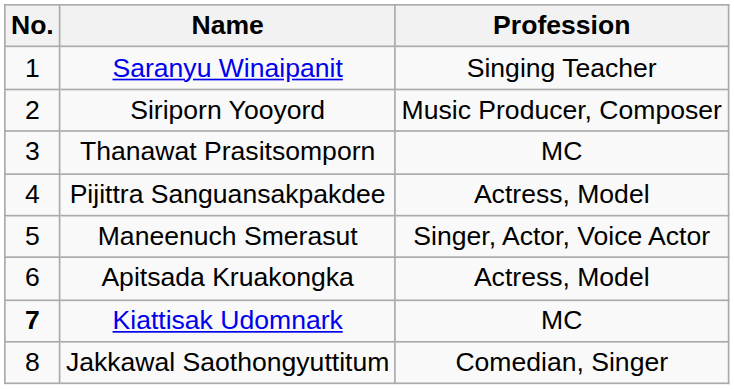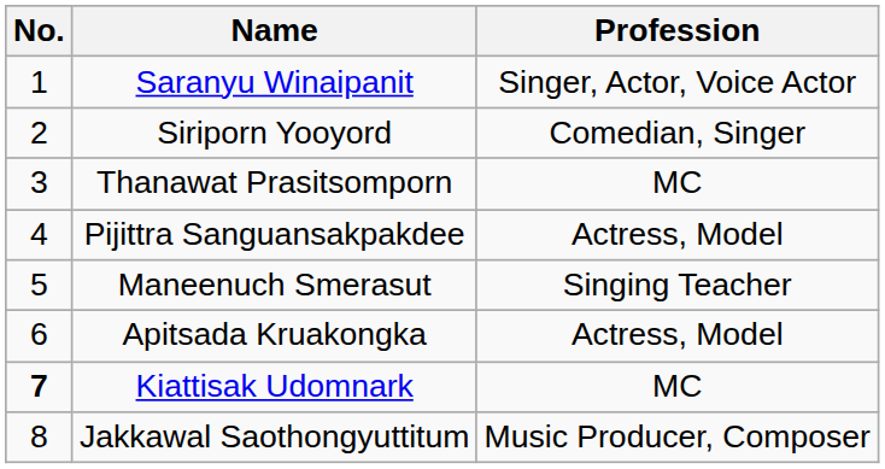Saranyu Winaipanit | Profession: Singing Teacher -> Singer, Actor, Voice Actor
Siriporn Yooyord | Profession: Music Producer, Composer -> Comedian, Singer
Maneenuch Smerasut | Profession: Singer, Actor, Voice Actor -> Singing Teacher
Jakkawal Saothongyuttitum | Profession: Comedian, Singer -> Music Producer, Composer
